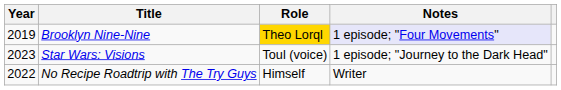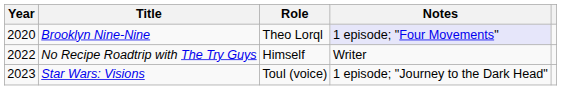Brooklyn Nine-Nine | Year: 2019 -> 2020
Brooklyn Nine-Nine | Role: gold background -> no background
rows swapped: No Recipe Roadtrip with The Try Guys <-> Star Wars: Visions
